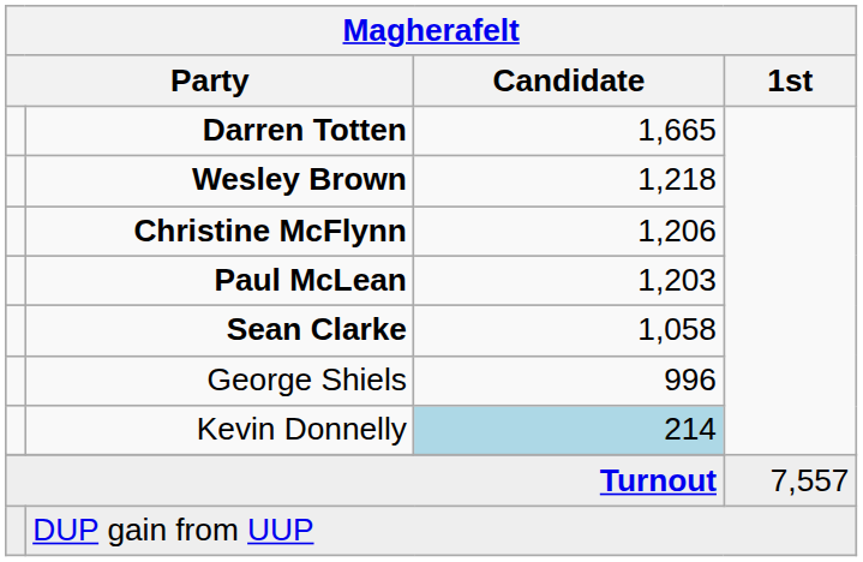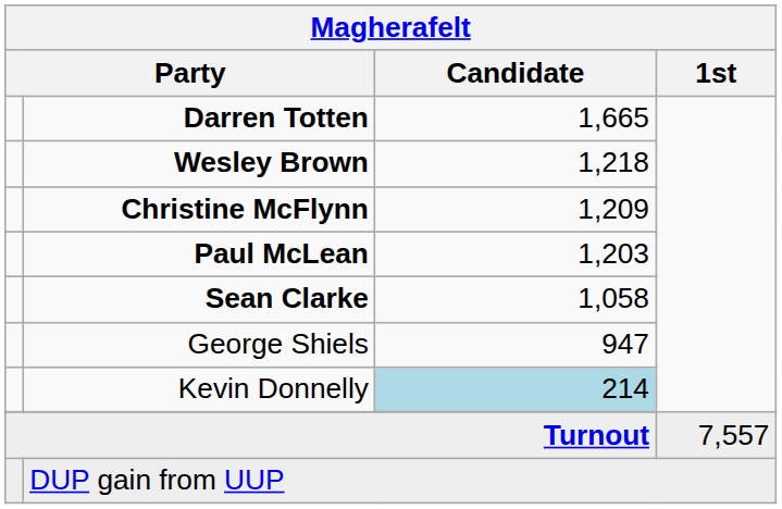Christine McFlynn | Magherafelt / Candidate: 1,206 -> 1,209
George Shiels | Magherafelt / Candidate: 996 -> 947
